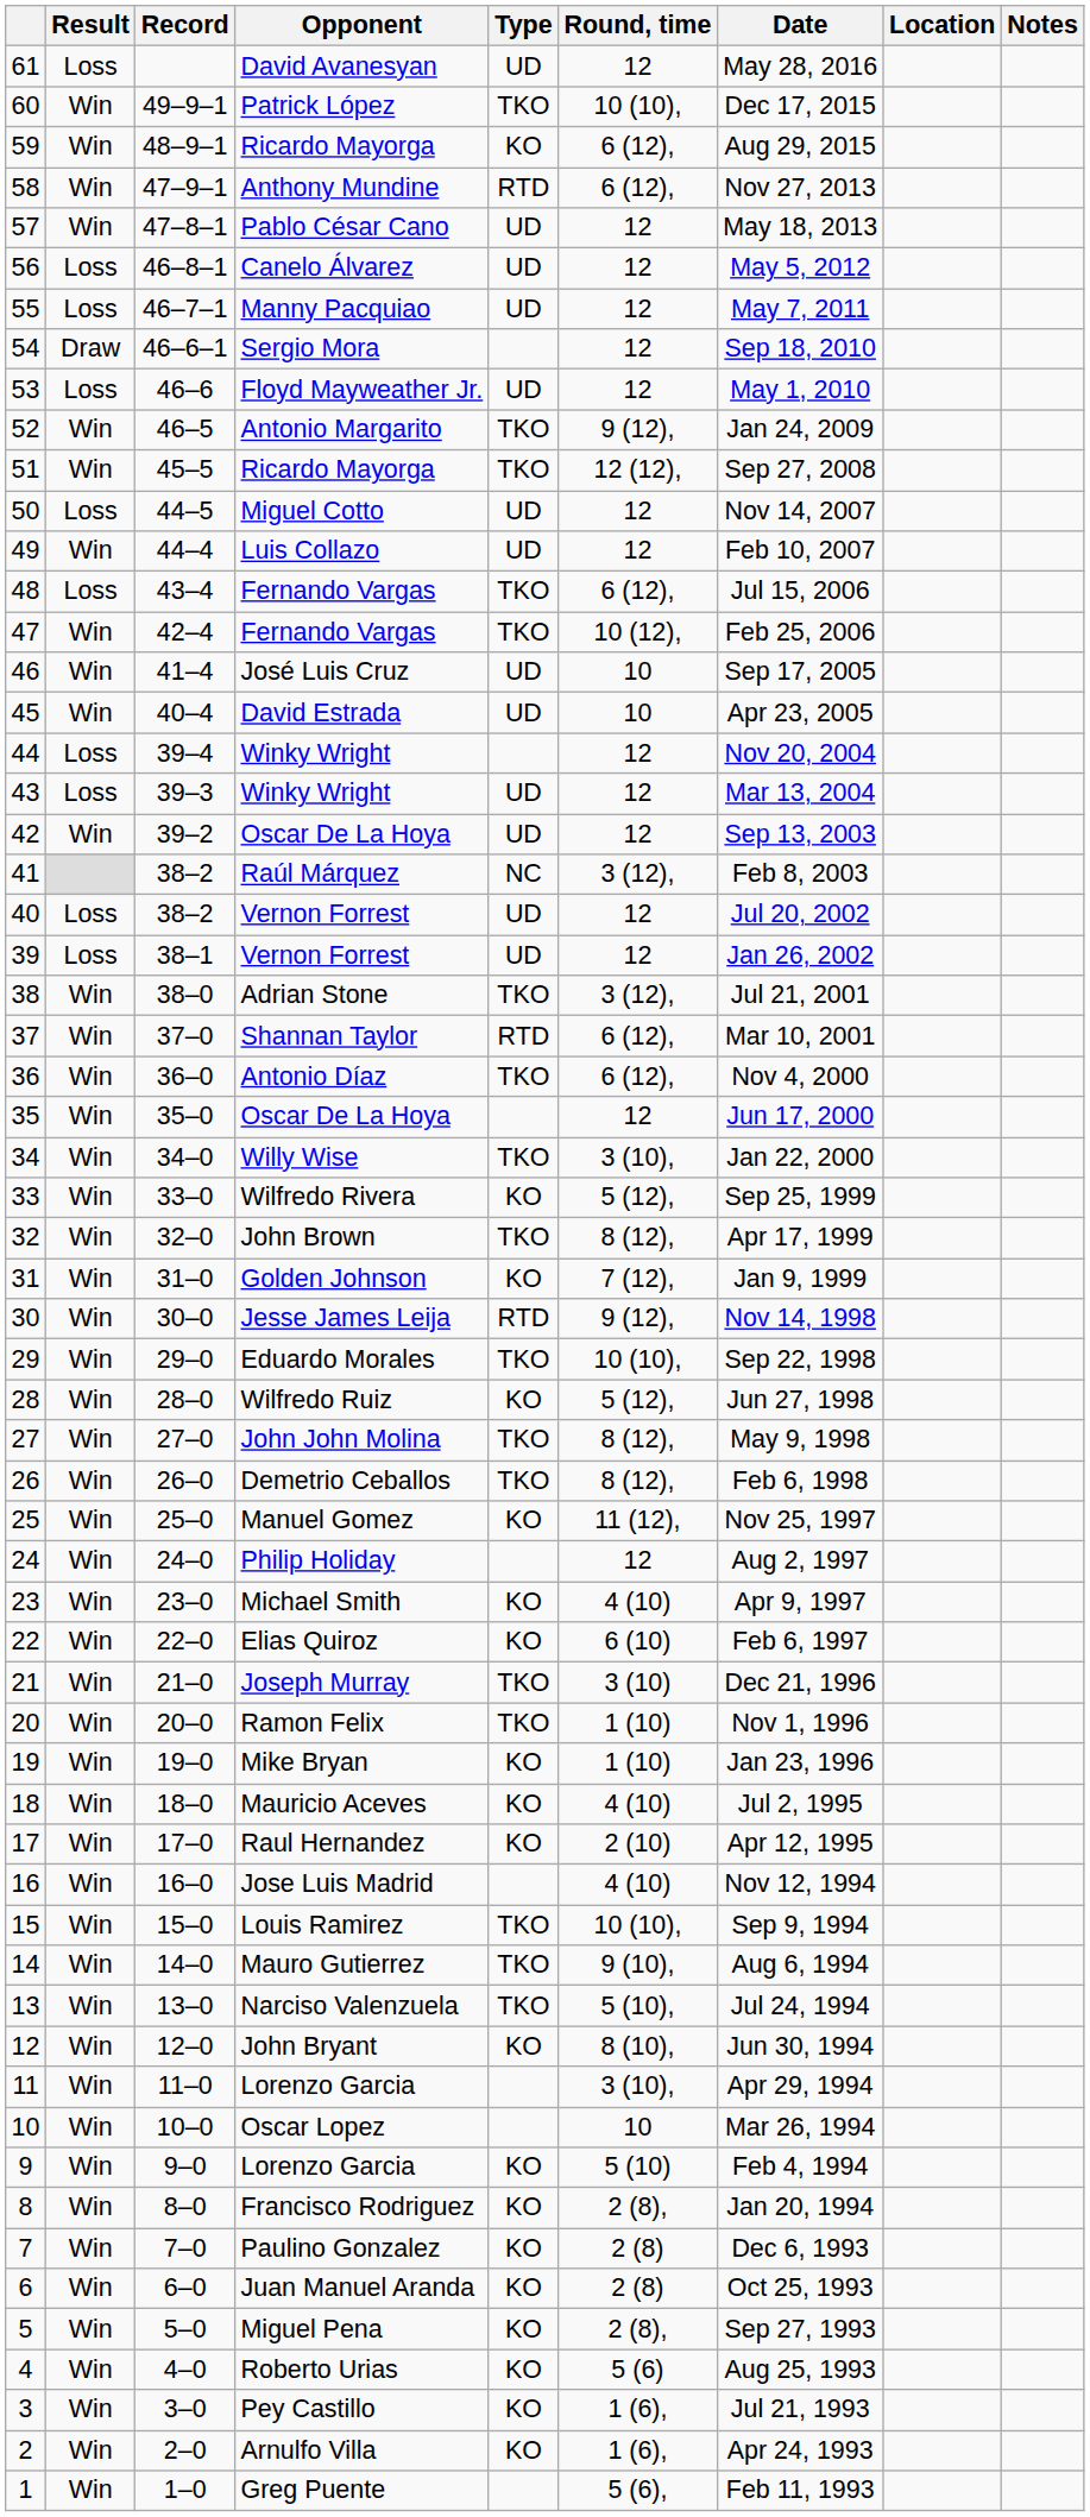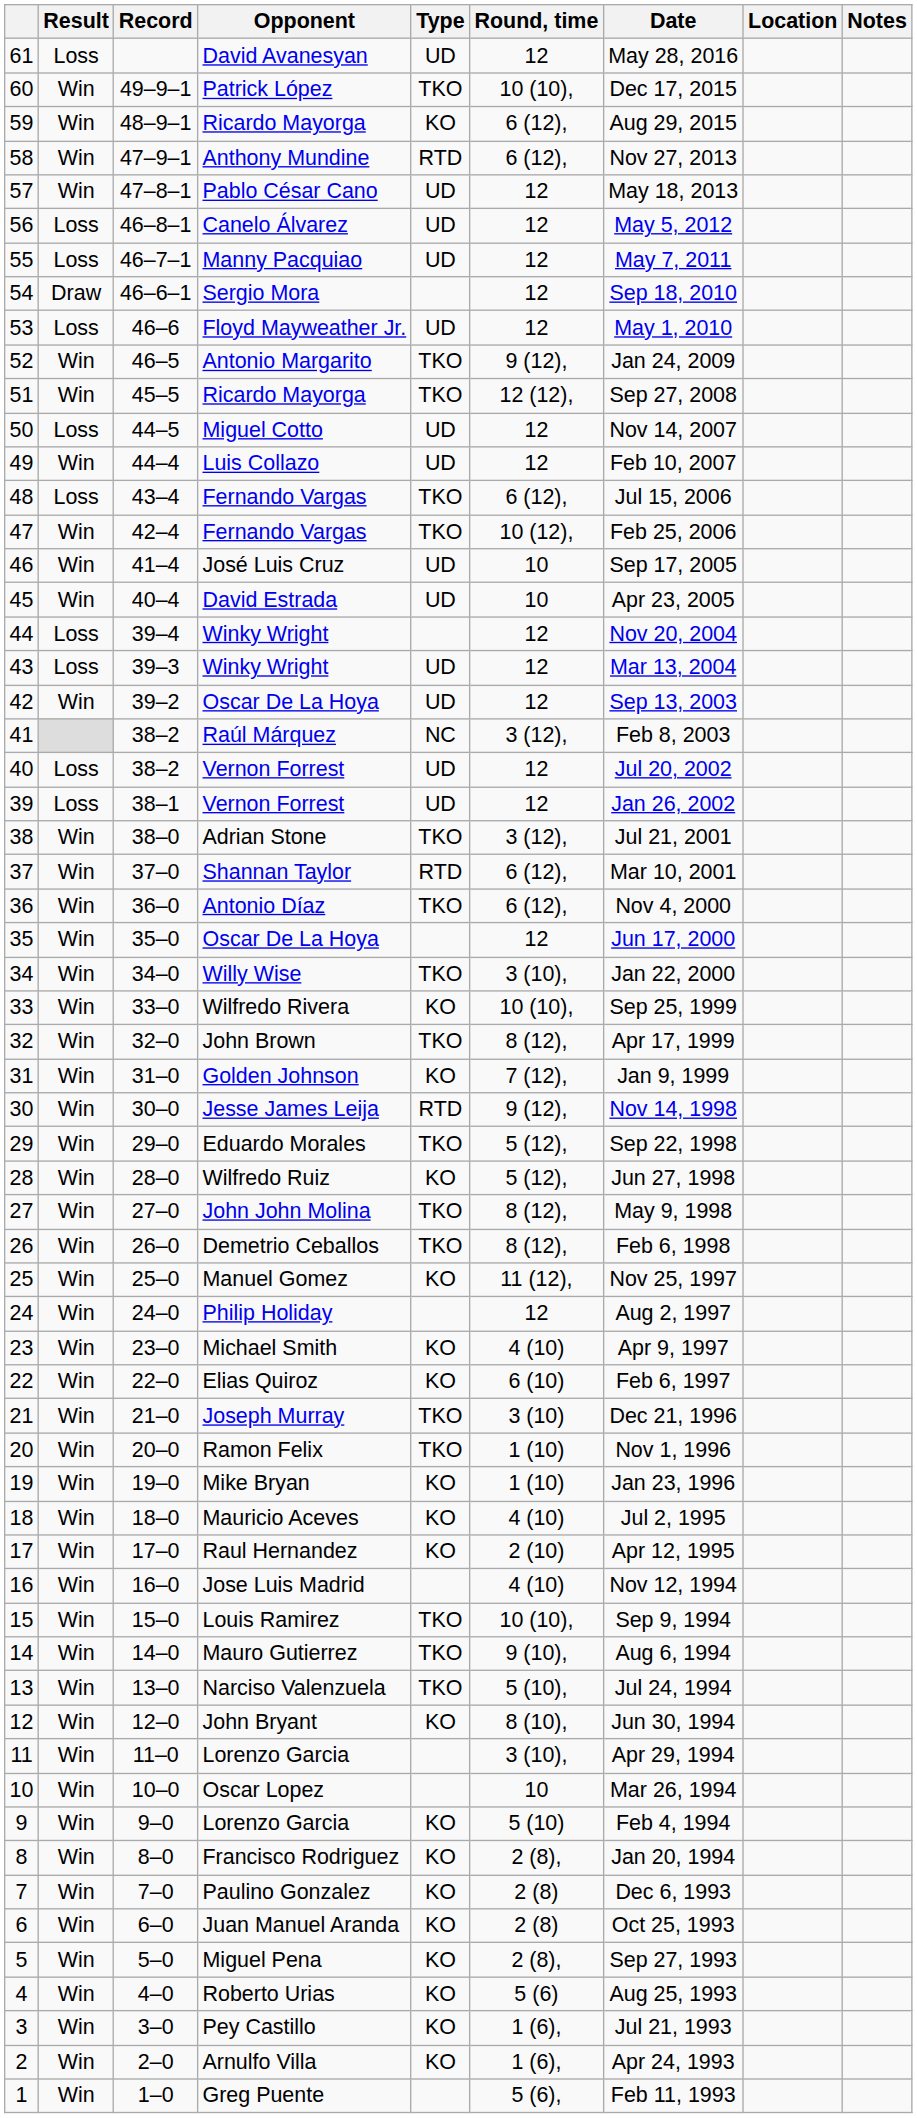Wilfredo Rivera | Round, time: 5 (12), -> 10 (10),
Eduardo Morales | Round, time: 10 (10), -> 5 (12),
